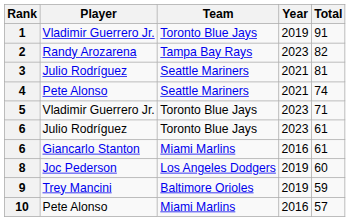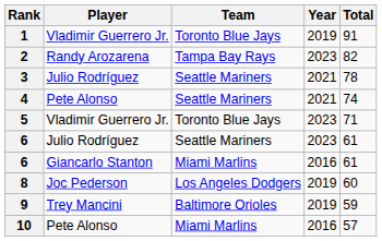3 | Total: 81 -> 78
6 / Julio Rodríguez | Team: Toronto Blue Jays -> Seattle Mariners
